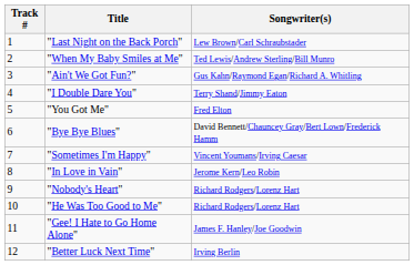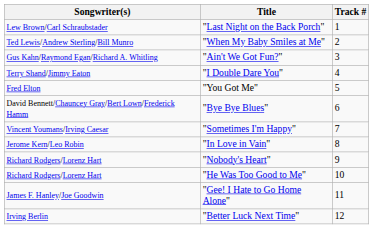columns swapped: Track # <-> Songwriter(s)
